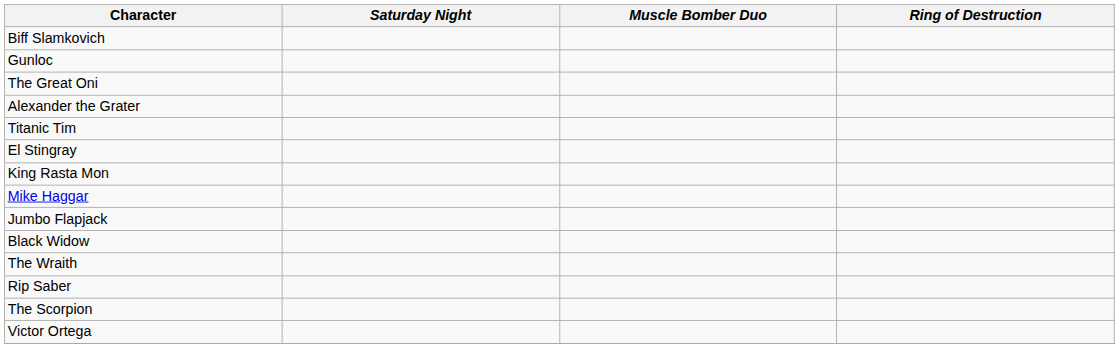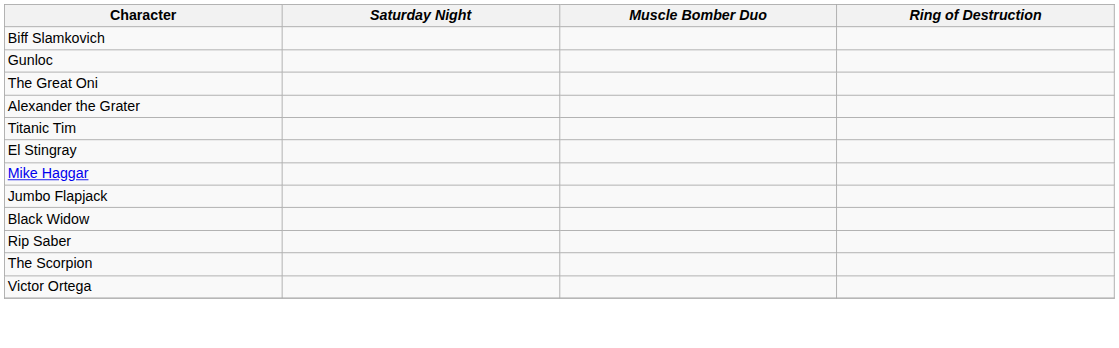- row: King Rasta Mon
- row: The Wraith
